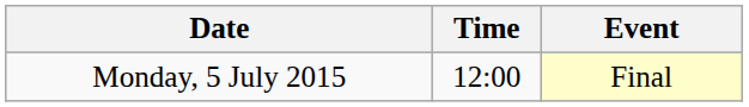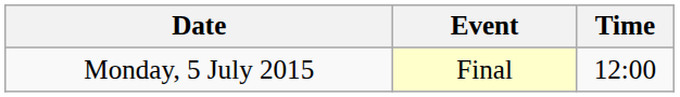columns swapped: Time <-> Event
